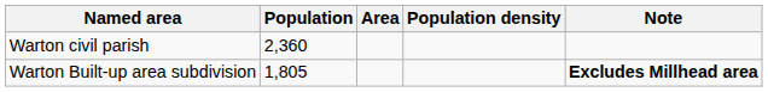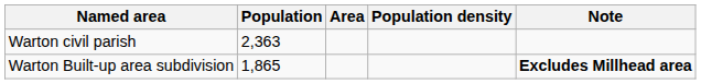Warton civil parish | Population: 2,360 -> 2,363
Warton Built-up area subdivision | Population: 1,805 -> 1,865
